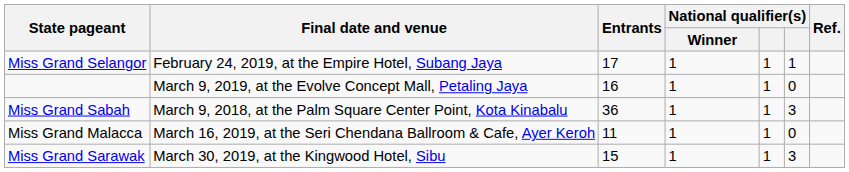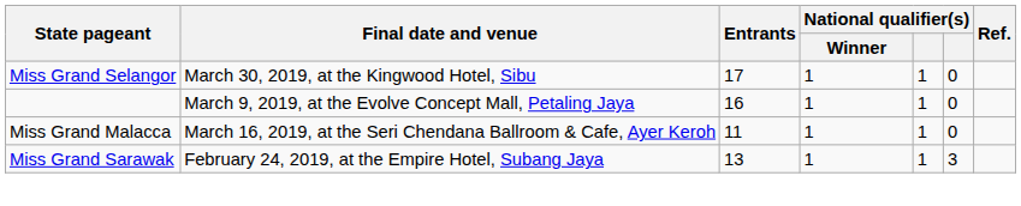Miss Grand Selangor | Final date and venue: February 24, 2019, at the Empire Hotel, Subang Jaya -> March 30, 2019, at the Kingwood Hotel, Sibu
Miss Grand Selangor | column 6: 1 -> 0
- row: Miss Grand Sabah | March 9, 2018, at the Palm Square Center Point, Kota Kinabalu | 36 | 1 | 1 | 3
Miss Grand Sarawak | Final date and venue: March 30, 2019, at the Kingwood Hotel, Sibu -> February 24, 2019, at the Empire Hotel, Subang Jaya
Miss Grand Sarawak | Entrants: 15 -> 13
